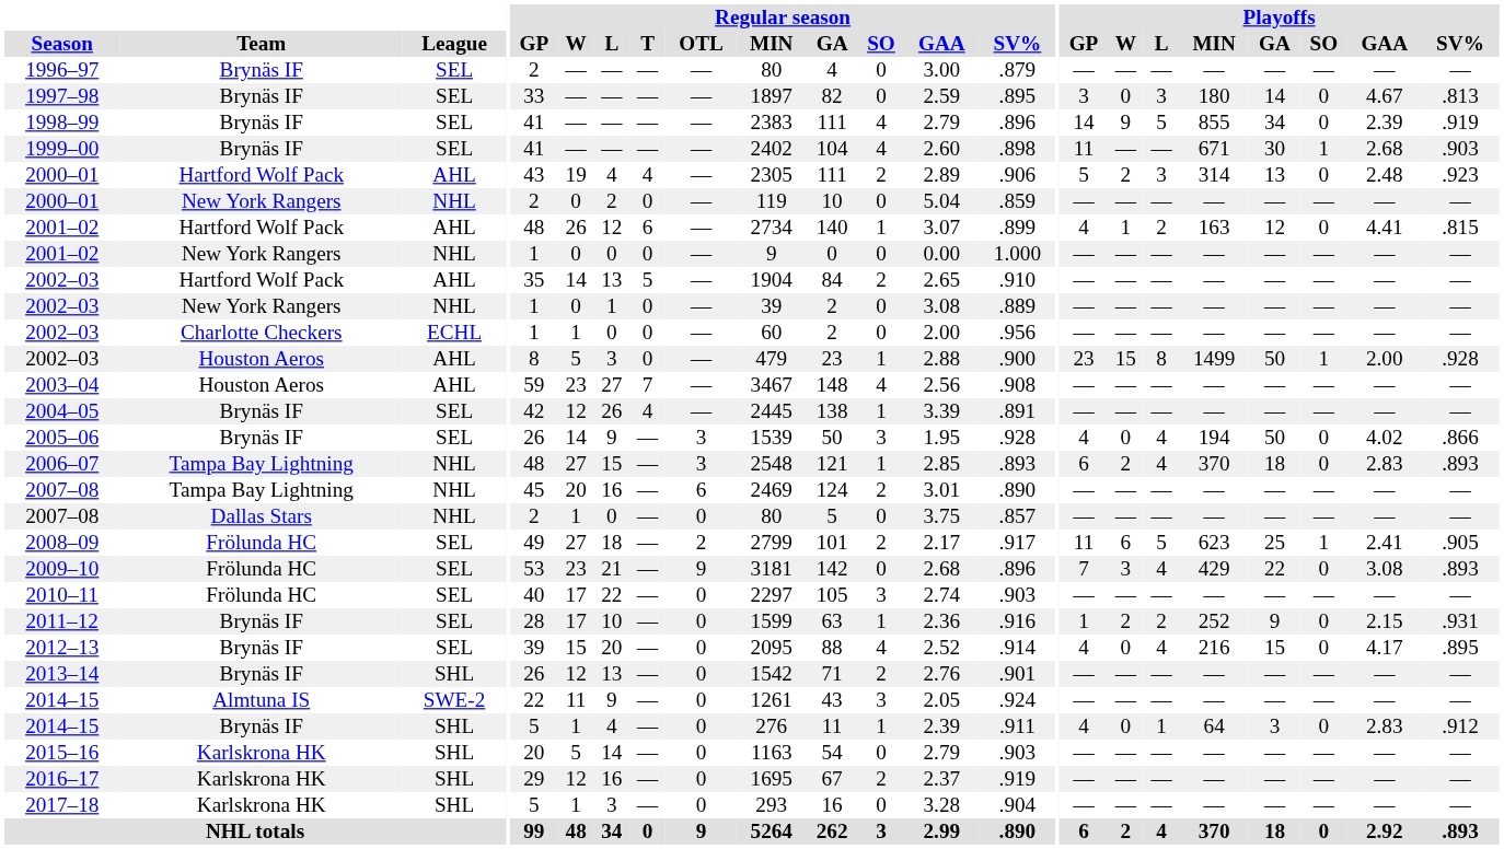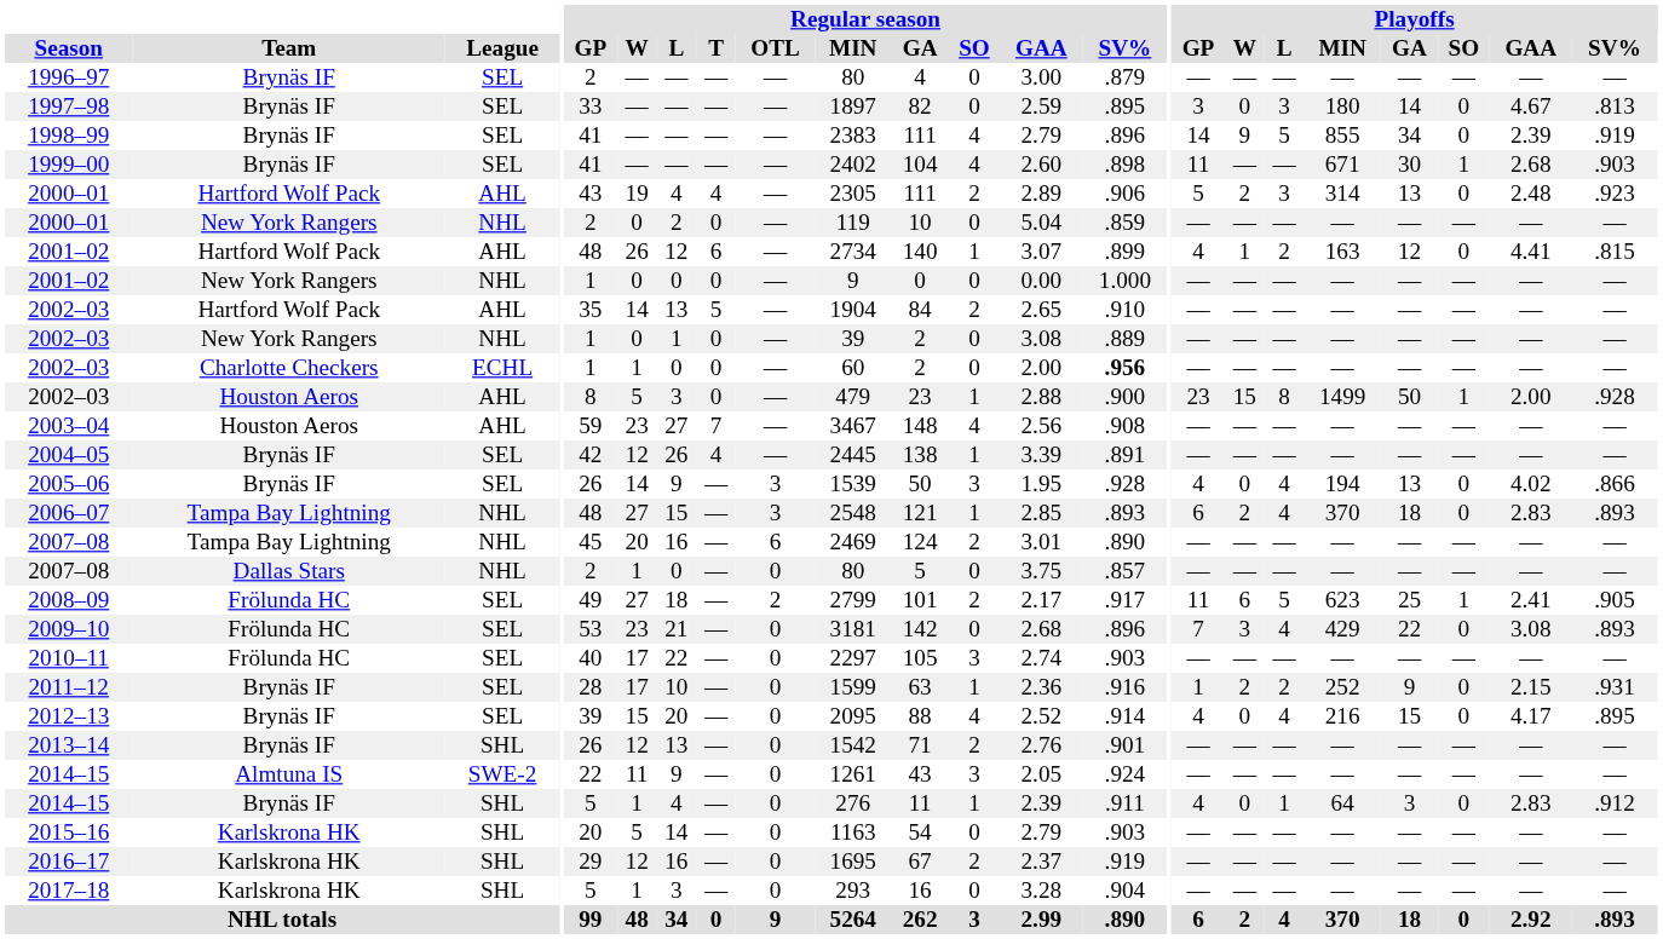2002–03 / Charlotte Checkers | Regular season / SV%: normal -> bold
2005–06 | Playoffs / GA: 50 -> 13
2009–10 | Regular season / OTL: 9 -> 0
